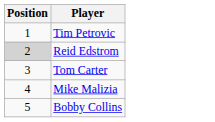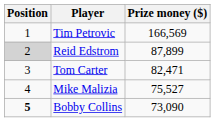+ column: Prize money ($) | 166,569 | 87,899 | 82,471 | 75,527 | 73,090
Bobby Collins | Position: normal -> bold
